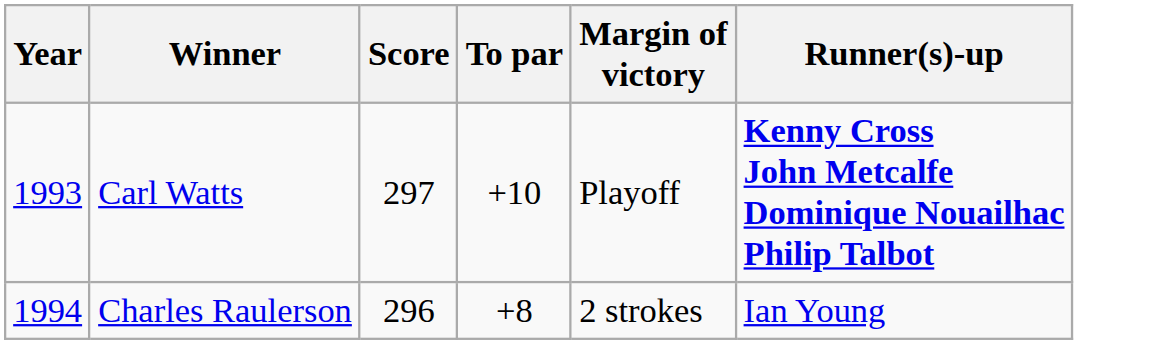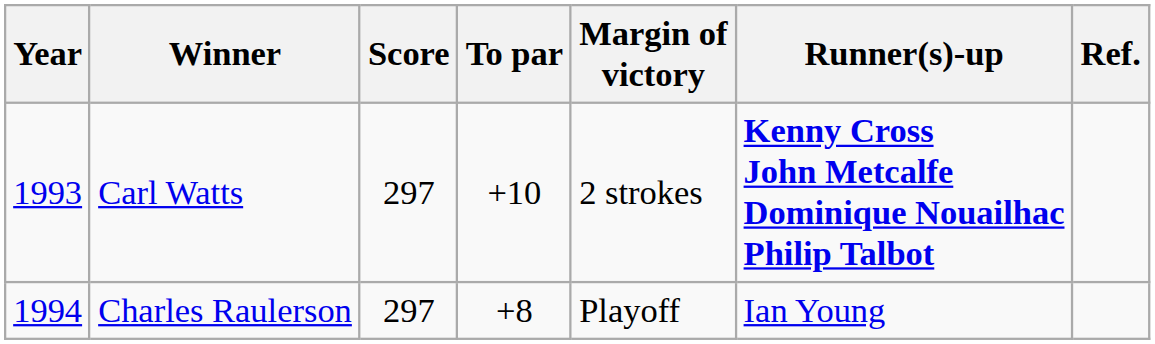+ column: Ref.
Carl Watts | Margin of victory: Playoff -> 2 strokes
Charles Raulerson | Score: 296 -> 297
Charles Raulerson | Margin of victory: 2 strokes -> Playoff
